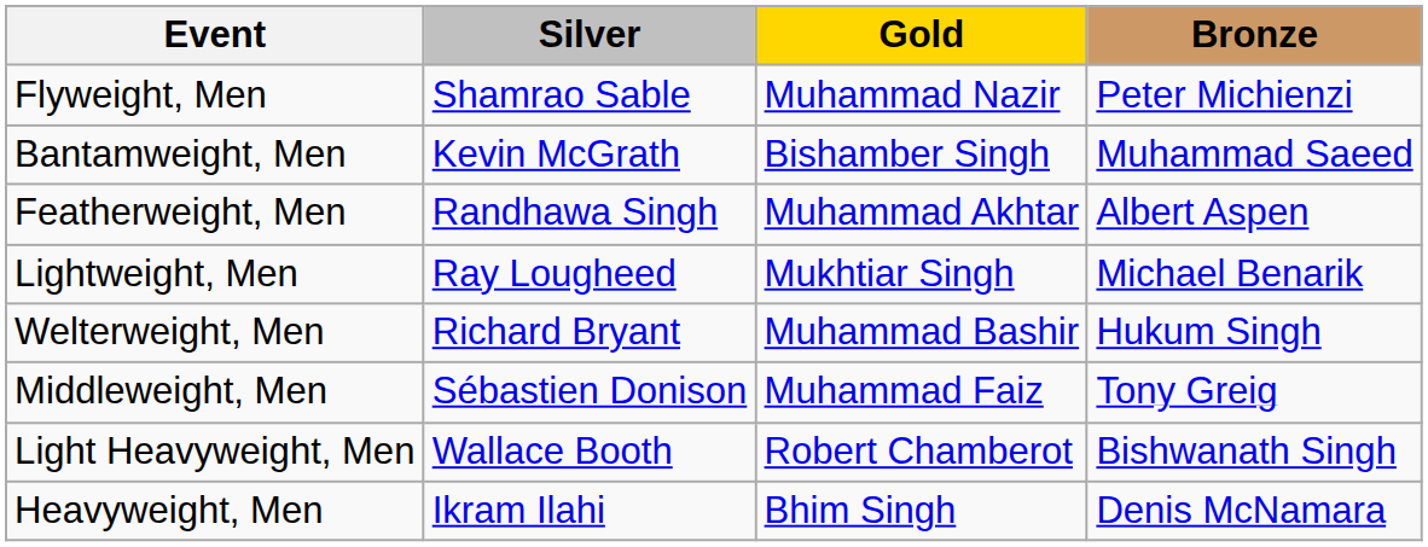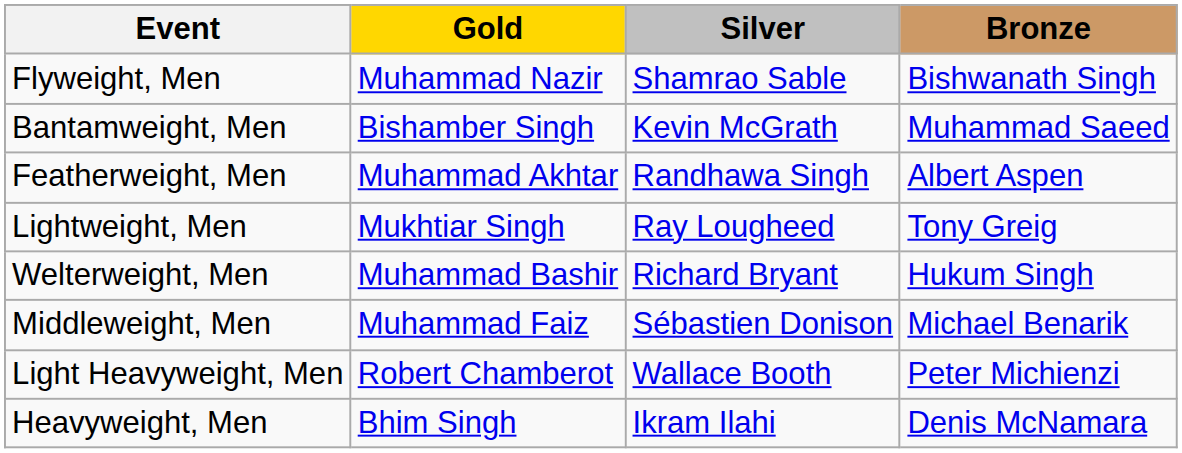columns swapped: Gold <-> Silver
Flyweight, Men | Bronze: Peter Michienzi -> Bishwanath Singh
Lightweight, Men | Bronze: Michael Benarik -> Tony Greig
Middleweight, Men | Bronze: Tony Greig -> Michael Benarik
Light Heavyweight, Men | Bronze: Bishwanath Singh -> Peter Michienzi
